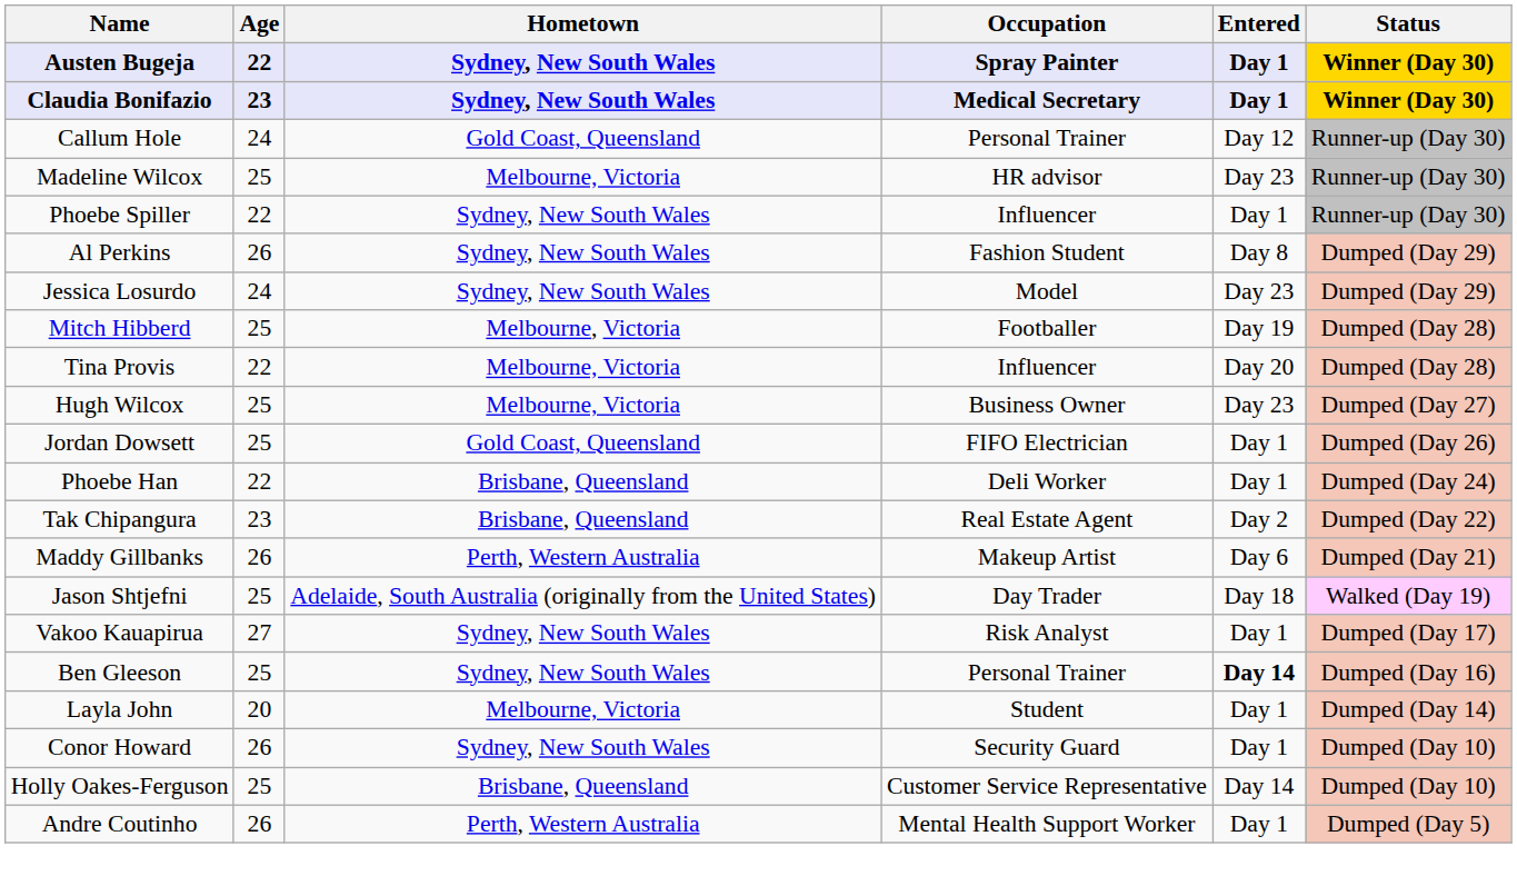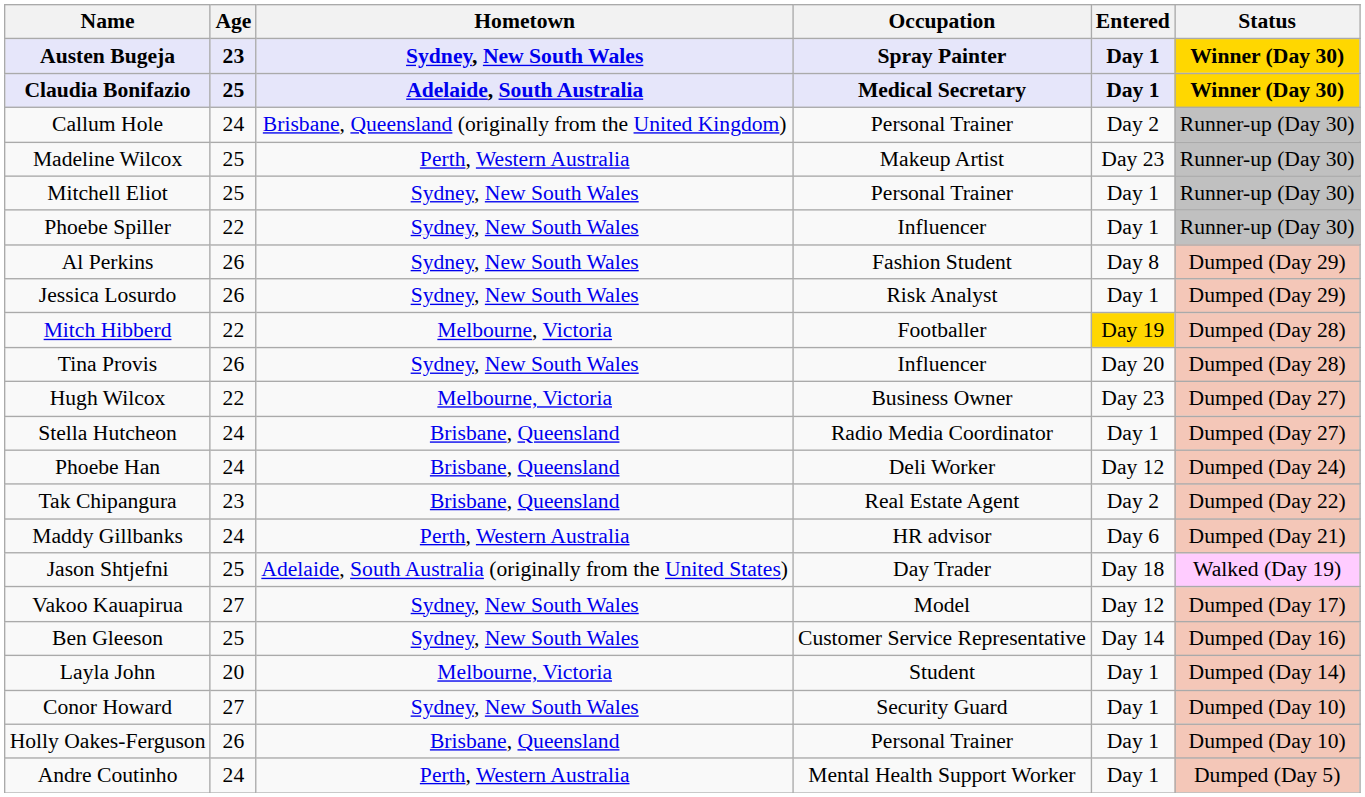Austen Bugeja | Age: 22 -> 23
Claudia Bonifazio | Age: 23 -> 25
Claudia Bonifazio | Hometown: Sydney, New South Wales -> Adelaide, South Australia
Callum Hole | Hometown: Gold Coast, Queensland -> Brisbane, Queensland (originally from the United Kingdom)
Callum Hole | Entered: Day 12 -> Day 2
Madeline Wilcox | Hometown: Melbourne, Victoria -> Perth, Western Australia
Madeline Wilcox | Occupation: HR advisor -> Makeup Artist
+ row: Mitchell Eliot | 25 | Sydney, New South Wales | Personal Trainer | Day 1 | Runner-up (Day 30)
Jessica Losurdo | Age: 24 -> 26
Jessica Losurdo | Occupation: Model -> Risk Analyst
Jessica Losurdo | Entered: Day 23 -> Day 1
Mitch Hibberd | Age: 25 -> 22
Mitch Hibberd | Entered: no background -> gold background
Tina Provis | Age: 22 -> 26
Tina Provis | Hometown: Melbourne, Victoria -> Sydney, New South Wales
Hugh Wilcox | Age: 25 -> 22
+ row: Stella Hutcheon | 24 | Brisbane, Queensland | Radio Media Coordinator | Day 1 | Dumped (Day 27)
- row: Jordan Dowsett | 25 | Gold Coast, Queensland | FIFO Electrician | Day 1 | Dumped (Day 26)
Phoebe Han | Age: 22 -> 24
Phoebe Han | Entered: Day 1 -> Day 12
Maddy Gillbanks | Age: 26 -> 24
Maddy Gillbanks | Occupation: Makeup Artist -> HR advisor
Vakoo Kauapirua | Occupation: Risk Analyst -> Model
Vakoo Kauapirua | Entered: Day 1 -> Day 12
Ben Gleeson | Occupation: Personal Trainer -> Customer Service Representative
Ben Gleeson | Entered: bold -> normal
Conor Howard | Age: 26 -> 27
Holly Oakes-Ferguson | Age: 25 -> 26
Holly Oakes-Ferguson | Occupation: Customer Service Representative -> Personal Trainer
Holly Oakes-Ferguson | Entered: Day 14 -> Day 1
Andre Coutinho | Age: 26 -> 24
